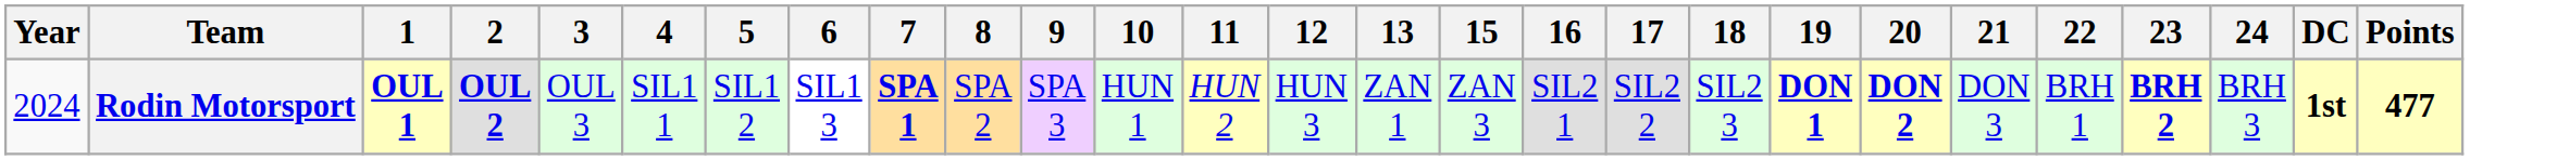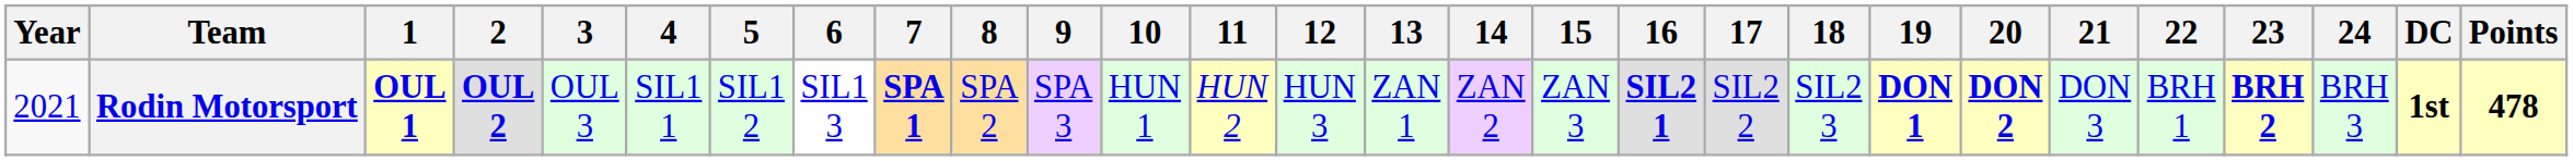+ column: 14 | ZAN 2
Rodin Motorsport | Year: 2024 -> 2021
Rodin Motorsport | 16: normal -> bold
Rodin Motorsport | Points: 477 -> 478
